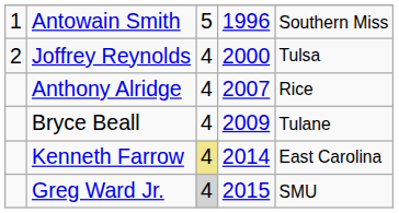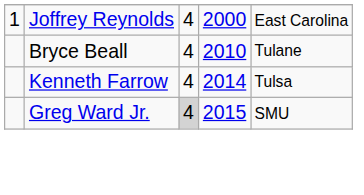- row: 1 | Antowain Smith | 5 | 1996 | Southern Miss
Joffrey Reynolds | column 1: 2 -> 1
Joffrey Reynolds | column 5: Tulsa -> East Carolina
- row: Anthony Alridge | 4 | 2007 | Rice
Bryce Beall | column 4: 2009 -> 2010
Kenneth Farrow | column 3: khaki background -> no background
Kenneth Farrow | column 5: East Carolina -> Tulsa
